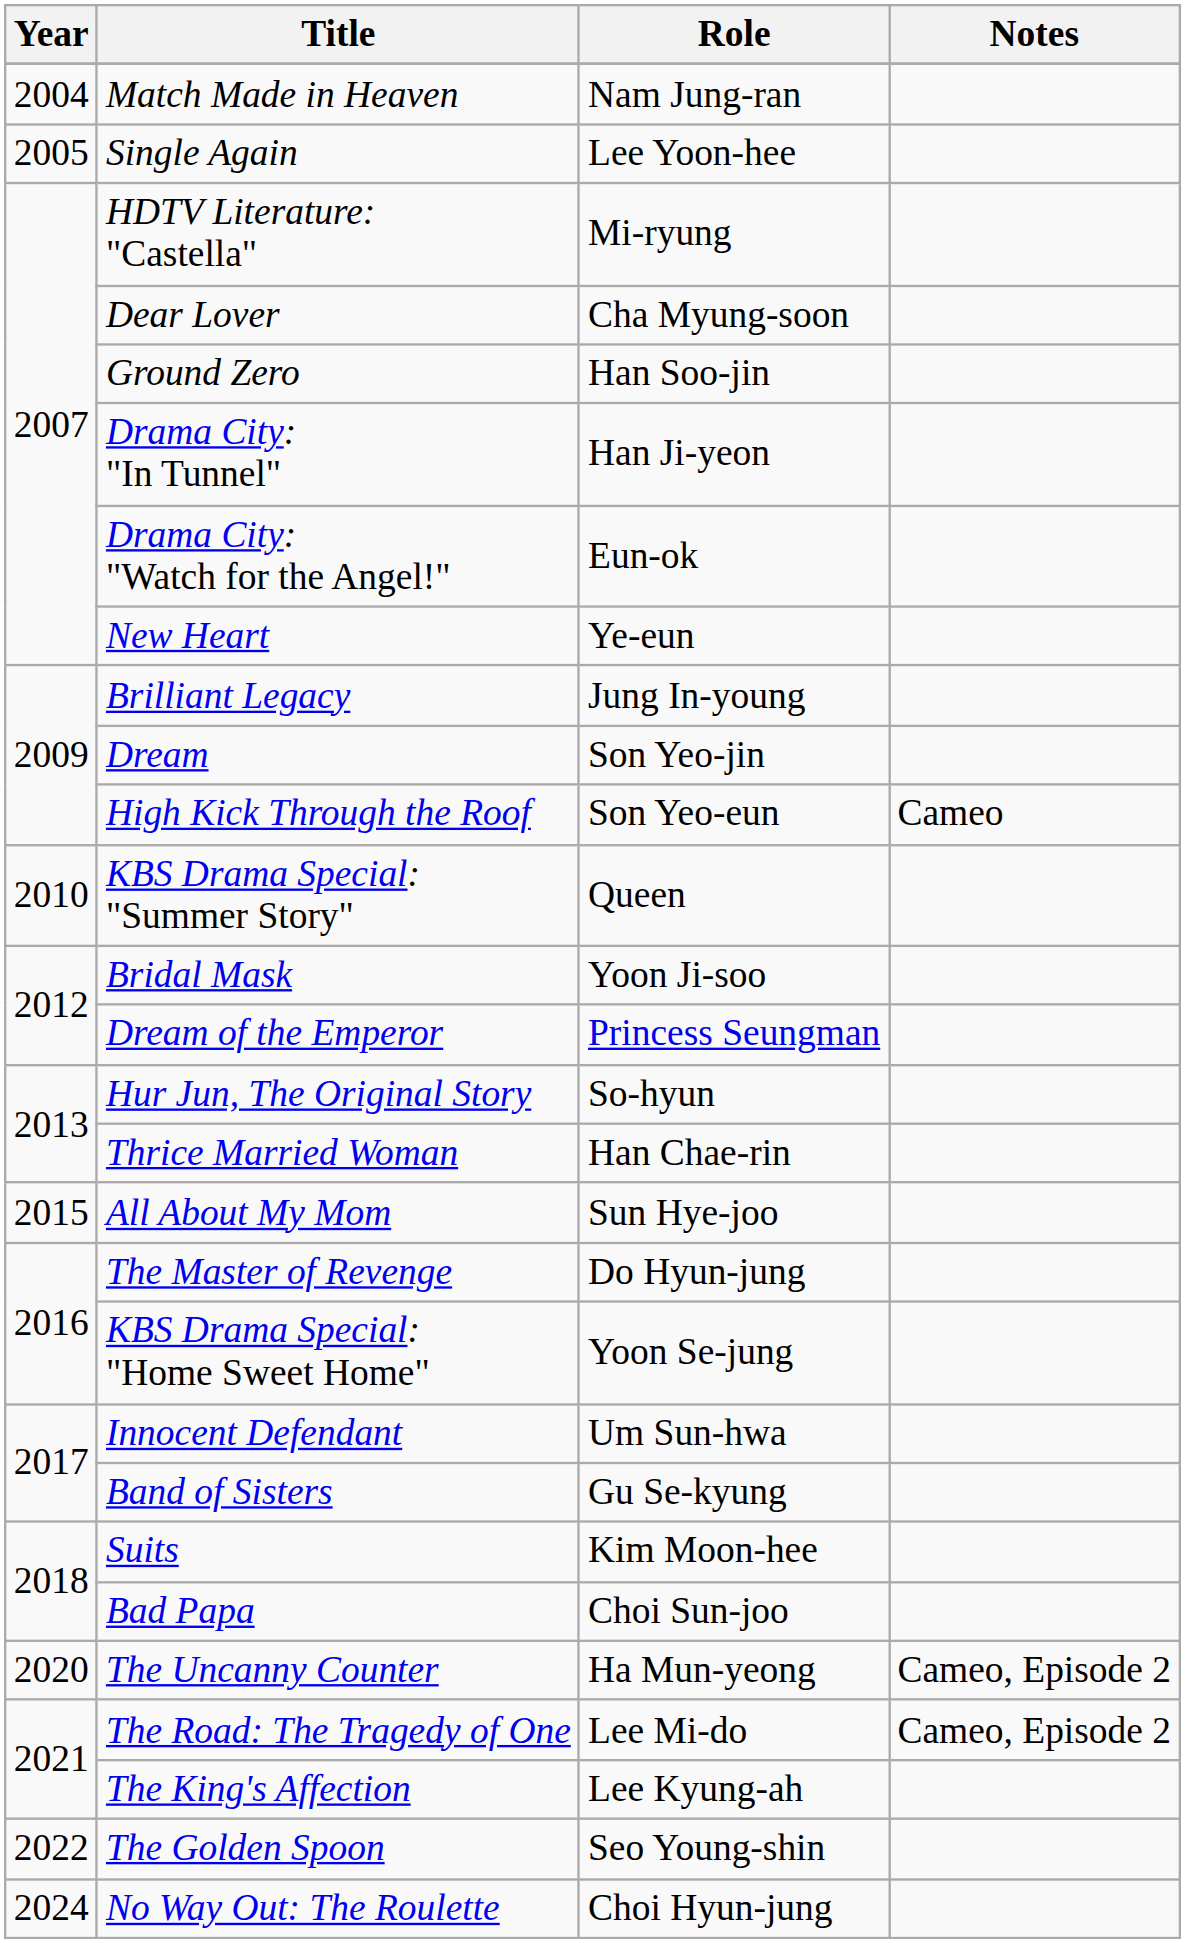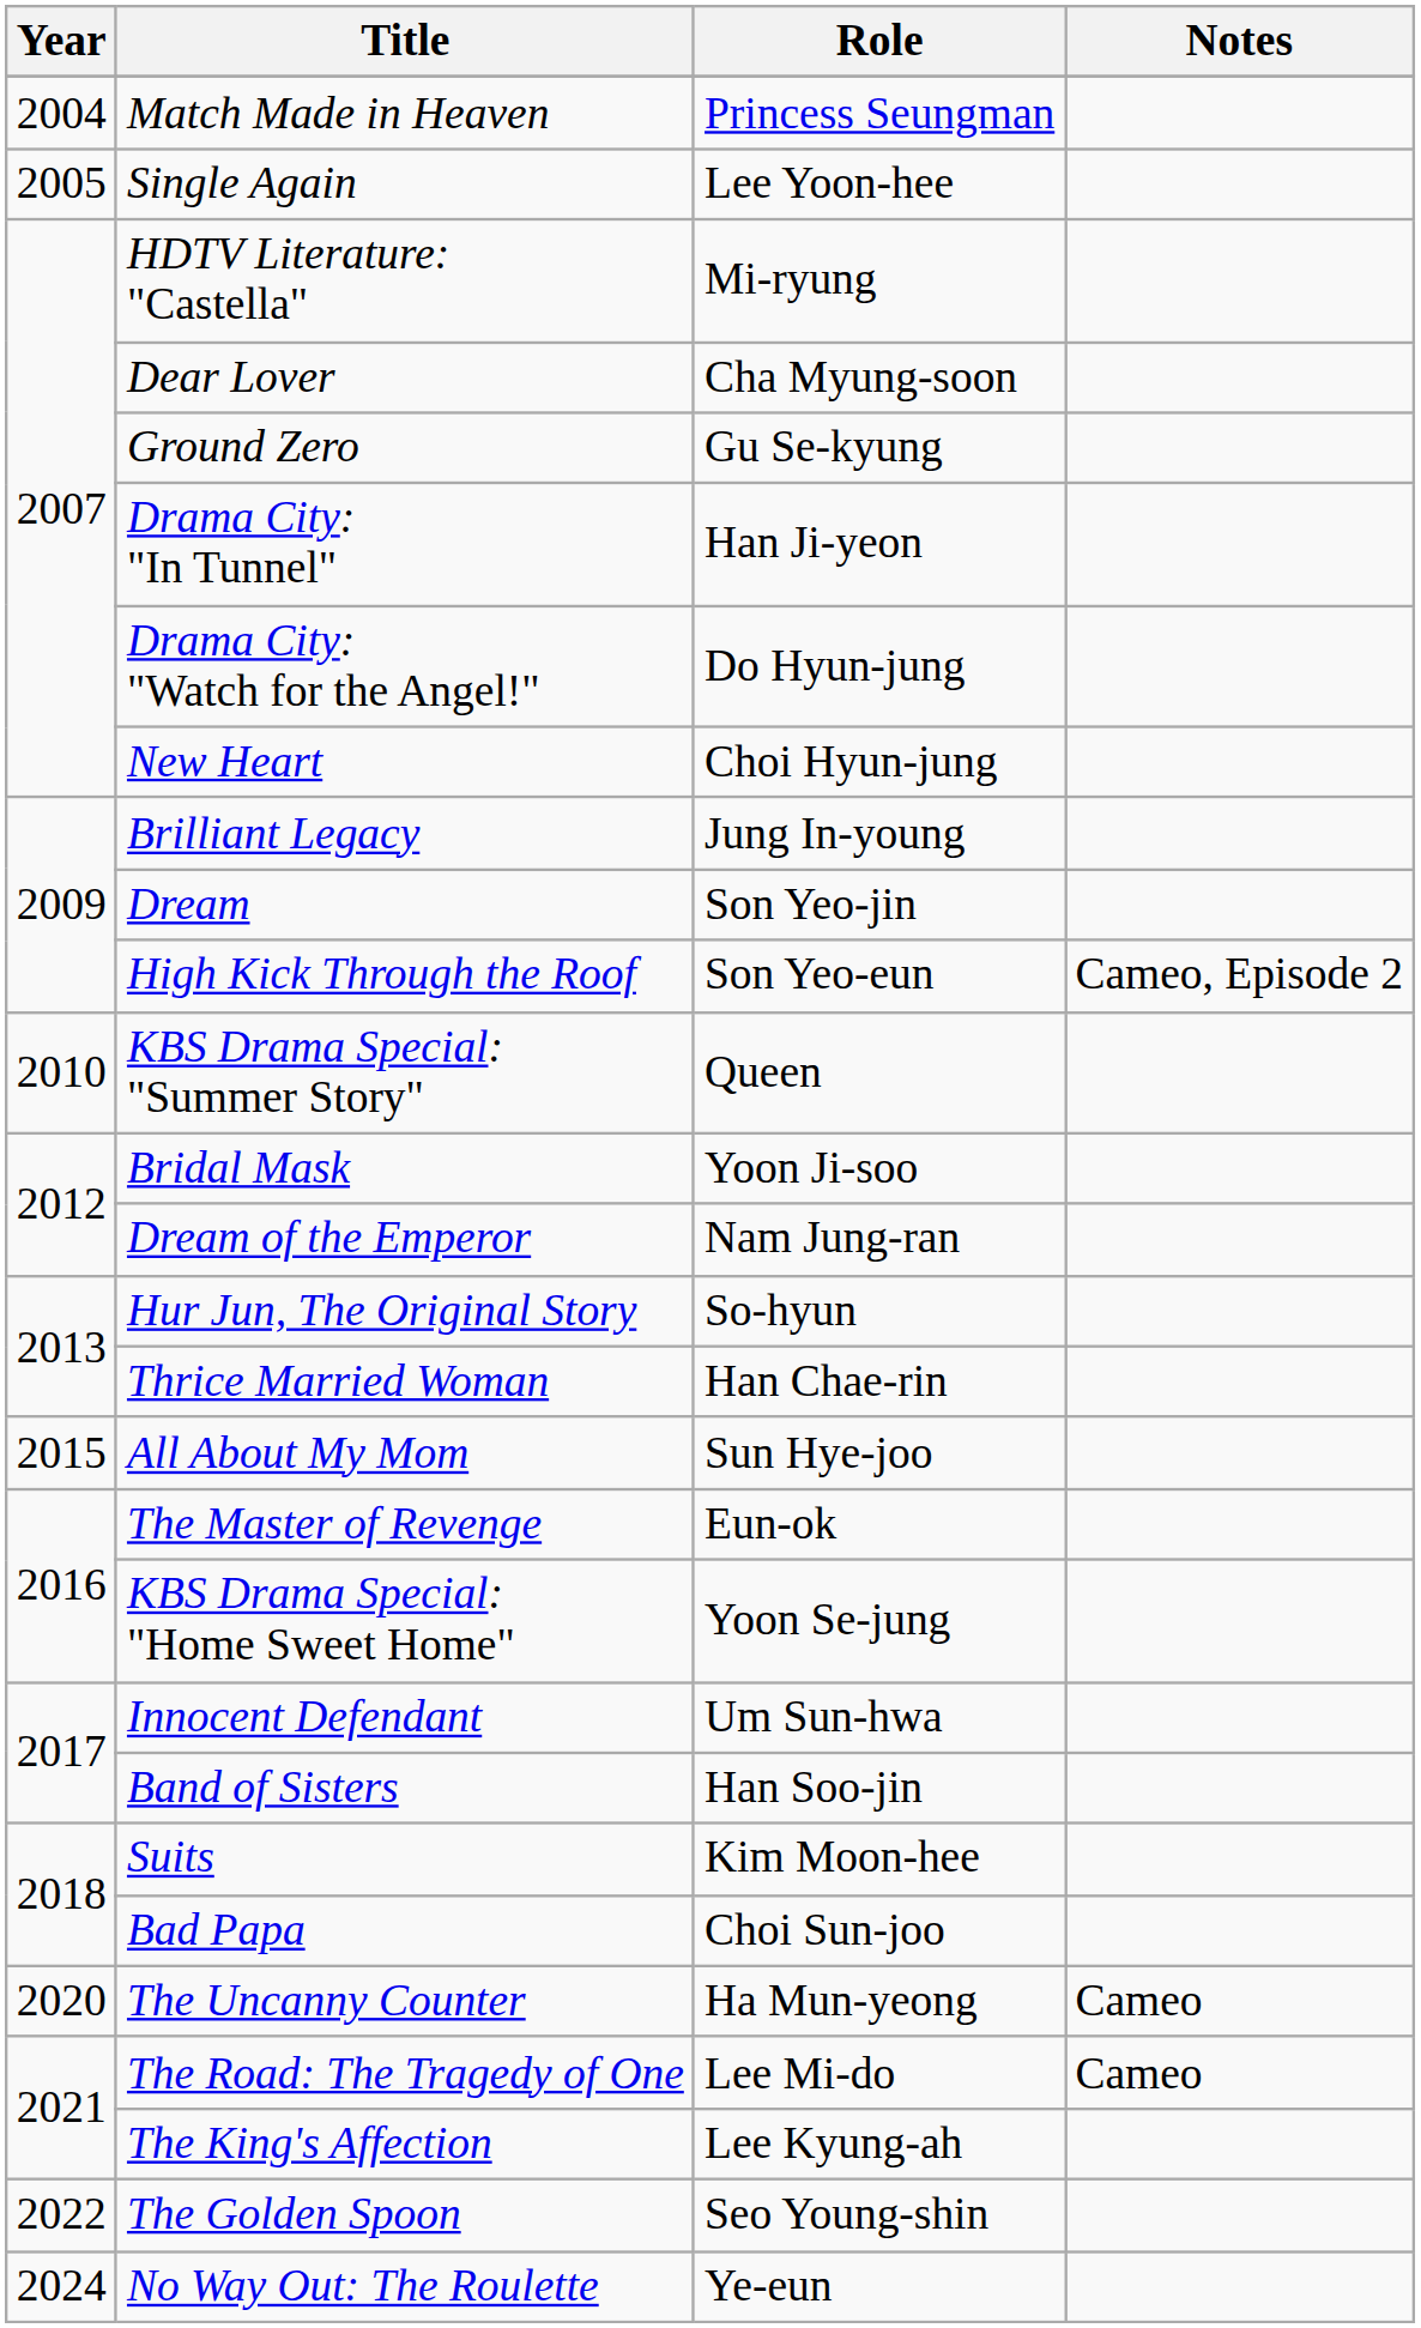Match Made in Heaven | Role: Nam Jung-ran -> Princess Seungman
Ground Zero | Role: Han Soo-jin -> Gu Se-kyung
Drama City: "Watch for the Angel!" | Role: Eun-ok -> Do Hyun-jung
New Heart | Role: Ye-eun -> Choi Hyun-jung
High Kick Through the Roof | Notes: Cameo -> Cameo, Episode 2
Dream of the Emperor | Role: Princess Seungman -> Nam Jung-ran
The Master of Revenge | Role: Do Hyun-jung -> Eun-ok
Band of Sisters | Role: Gu Se-kyung -> Han Soo-jin
The Uncanny Counter | Notes: Cameo, Episode 2 -> Cameo
The Road: The Tragedy of One | Notes: Cameo, Episode 2 -> Cameo
No Way Out: The Roulette | Role: Choi Hyun-jung -> Ye-eun
